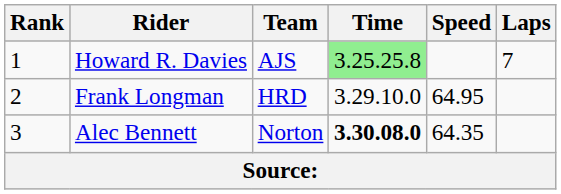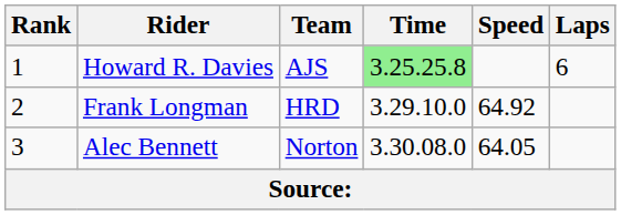Howard R. Davies | Laps: 7 -> 6
Frank Longman | Speed: 64.95 -> 64.92
Alec Bennett | Time: bold -> normal
Alec Bennett | Speed: 64.35 -> 64.05
